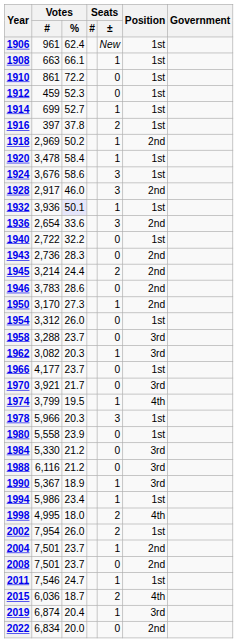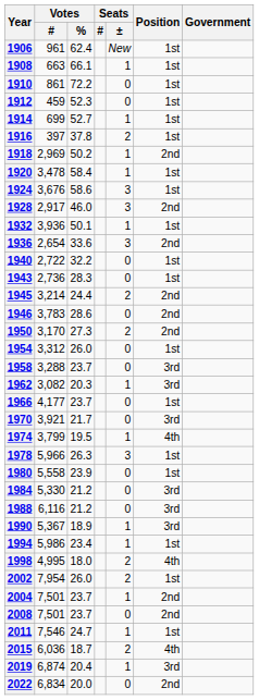1932 | Votes / %: lavender background -> no background
1943 | Position: 2nd -> 1st
1950 | Seats / ±: 1 -> 2
1978 | Votes / %: 20.3 -> 26.3
